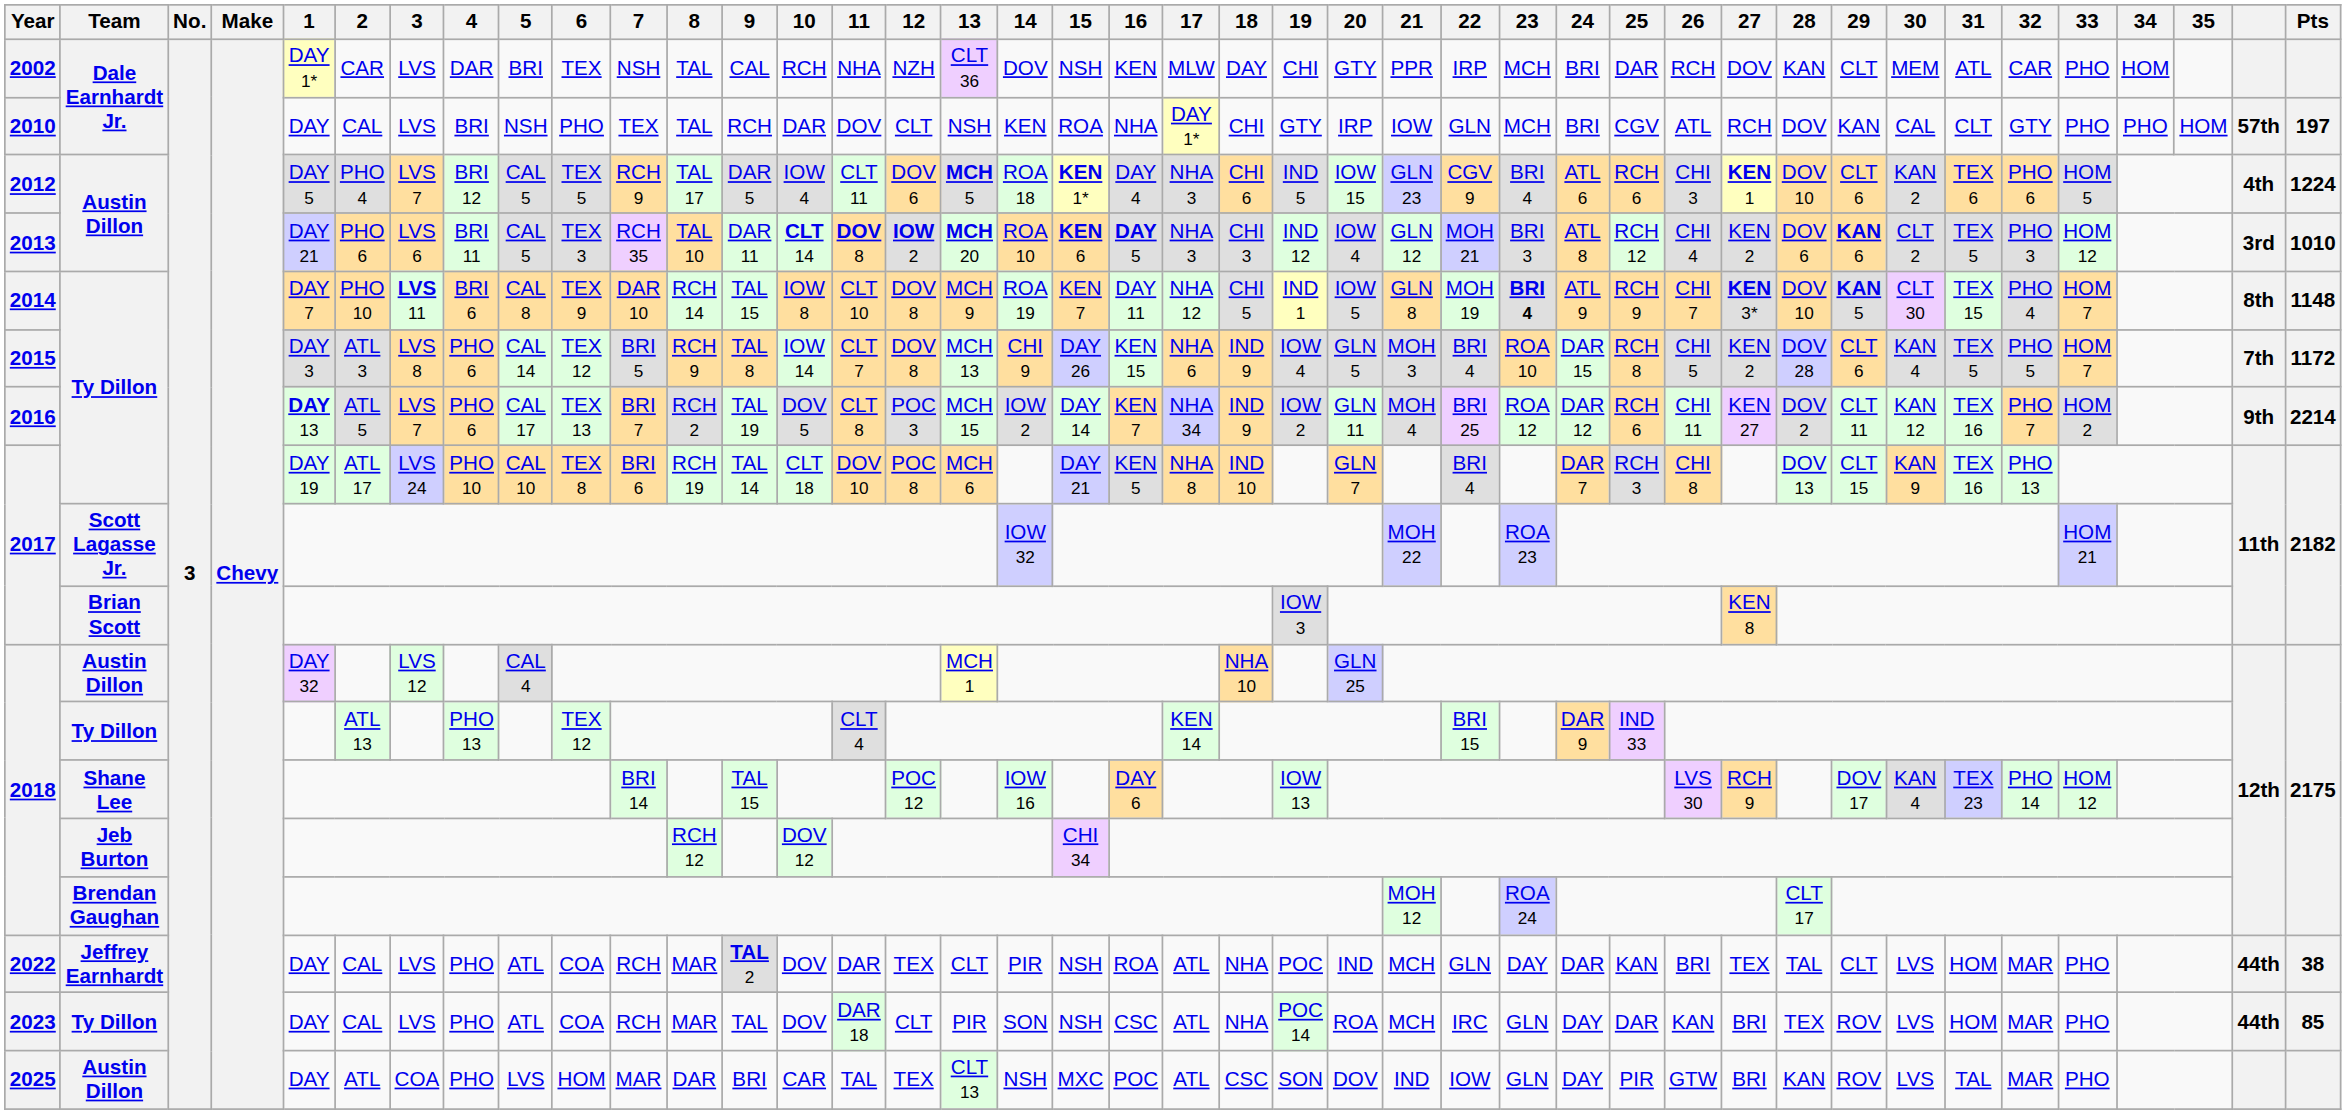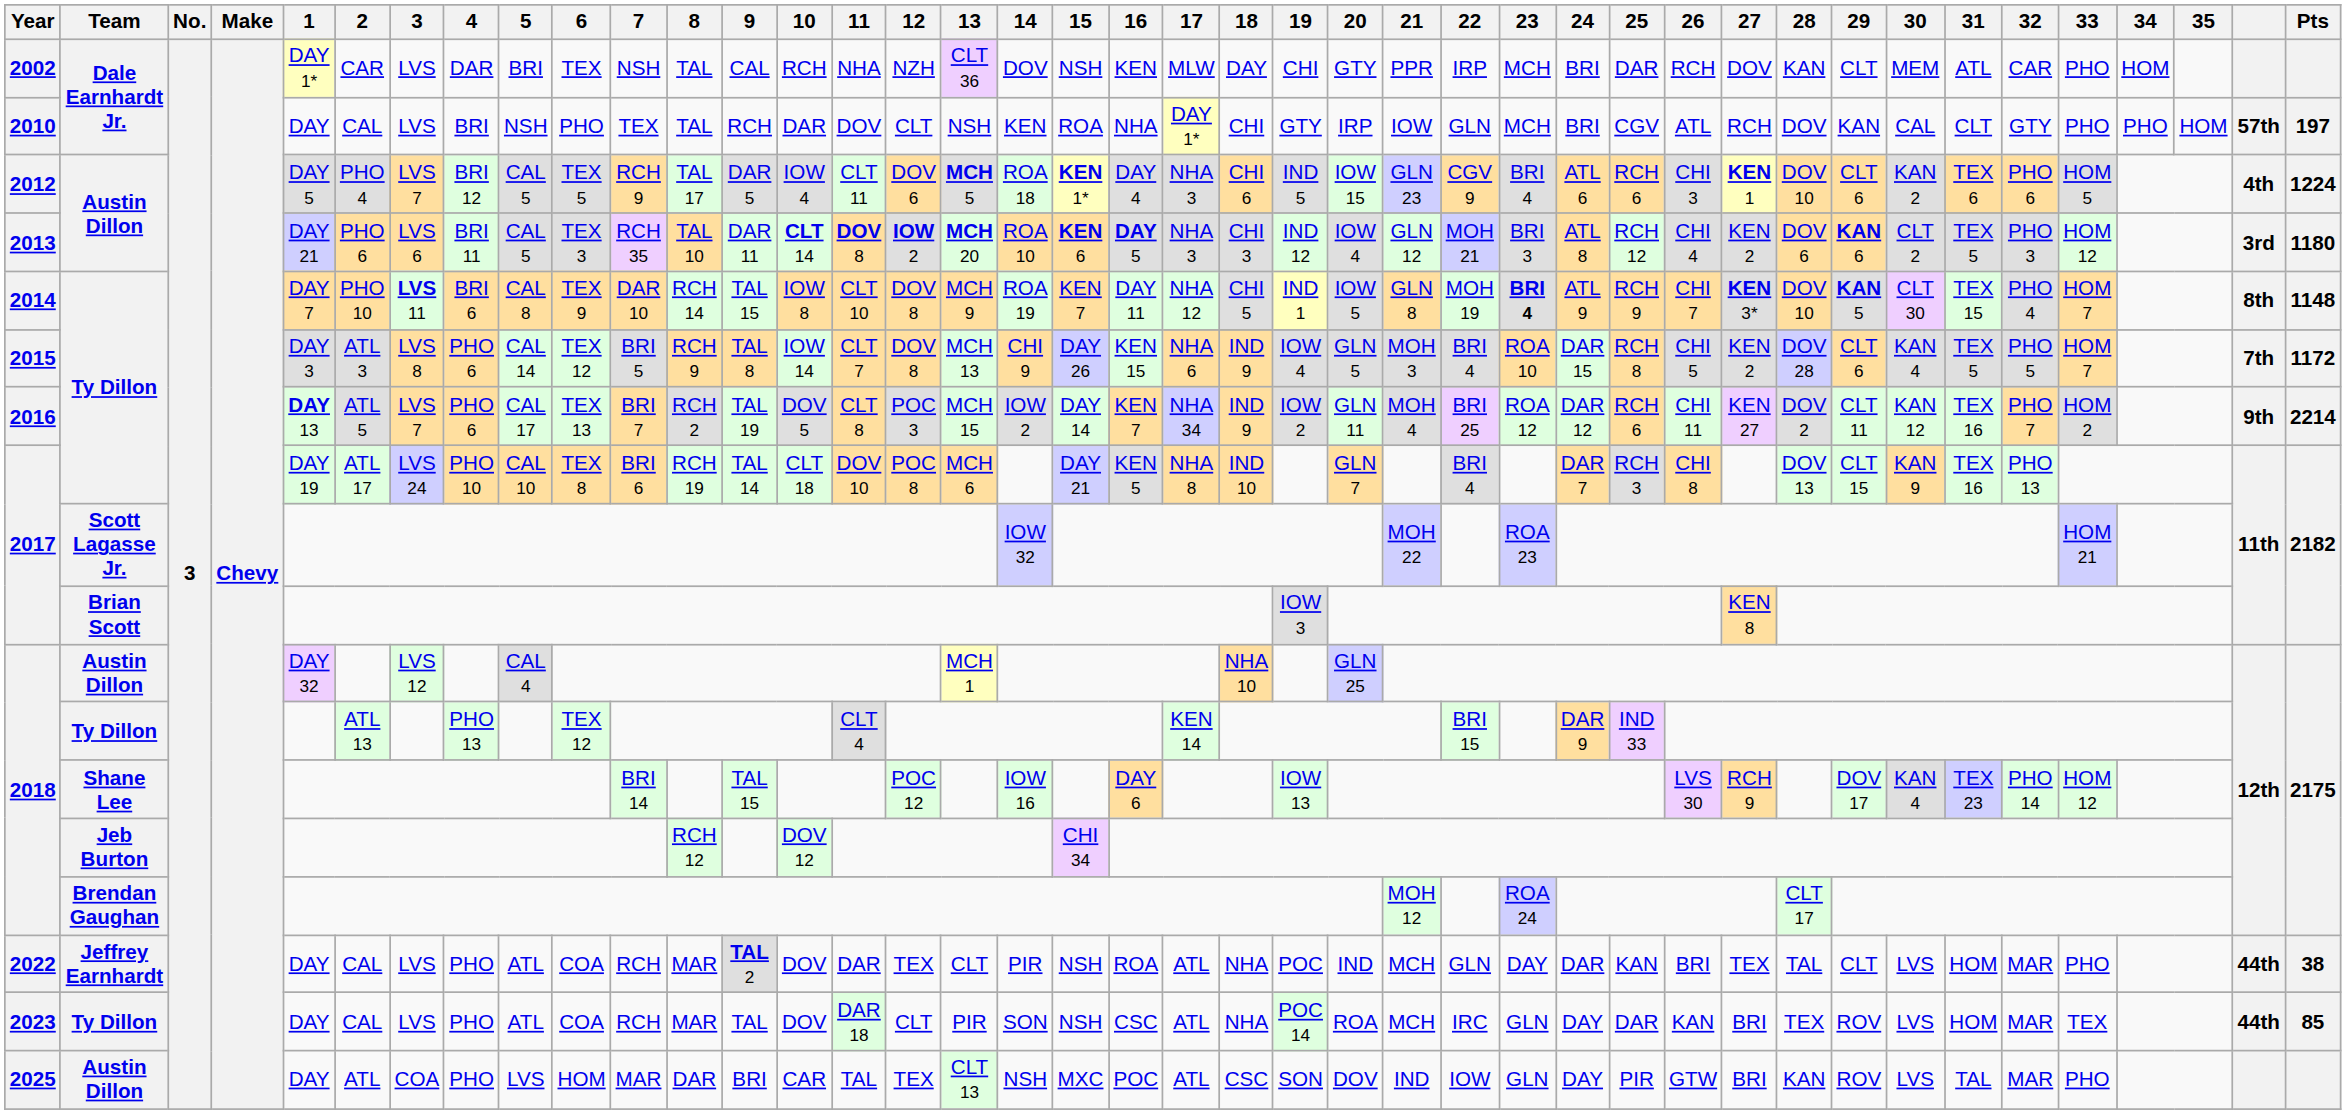2013 | Pts: 1010 -> 1180
2023 | 33: PHO -> TEX
